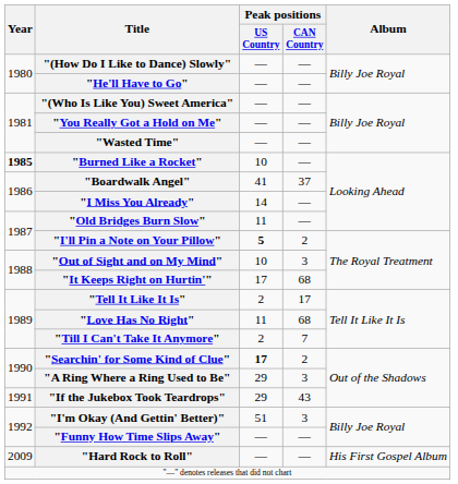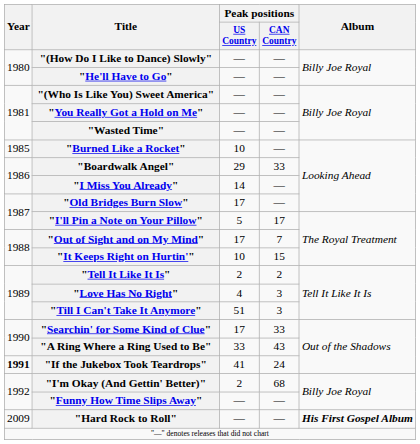"Burned Like a Rocket" | Year: bold -> normal
"Boardwalk Angel" | Peak positions / US Country: 41 -> 29
"Boardwalk Angel" | Peak positions / CAN Country: 37 -> 33
"Old Bridges Burn Slow" | Peak positions / US Country: 11 -> 17
"I'll Pin a Note on Your Pillow" | Peak positions / US Country: bold -> normal
"I'll Pin a Note on Your Pillow" | Peak positions / CAN Country: 2 -> 17
"Out of Sight and on My Mind" | Peak positions / US Country: 10 -> 17
"Out of Sight and on My Mind" | Peak positions / CAN Country: 3 -> 7
"It Keeps Right on Hurtin'" | Peak positions / US Country: 17 -> 10
"It Keeps Right on Hurtin'" | Peak positions / CAN Country: 68 -> 15
"Tell It Like It Is" | Peak positions / CAN Country: 17 -> 2
"Love Has No Right" | Peak positions / US Country: 11 -> 4
"Love Has No Right" | Peak positions / CAN Country: 68 -> 3
"Till I Can't Take It Anymore" | Peak positions / US Country: 2 -> 51
"Till I Can't Take It Anymore" | Peak positions / CAN Country: 7 -> 3
"Searchin' for Some Kind of Clue" | Peak positions / US Country: bold -> normal
"Searchin' for Some Kind of Clue" | Peak positions / CAN Country: 2 -> 33
"A Ring Where a Ring Used to Be" | Peak positions / US Country: 29 -> 33
"A Ring Where a Ring Used to Be" | Peak positions / CAN Country: 3 -> 43
"If the Jukebox Took Teardrops" | Year: normal -> bold
"If the Jukebox Took Teardrops" | Peak positions / US Country: 29 -> 41
"If the Jukebox Took Teardrops" | Peak positions / CAN Country: 43 -> 24
"I'm Okay (And Gettin' Better)" | Peak positions / US Country: 51 -> 2
"I'm Okay (And Gettin' Better)" | Peak positions / CAN Country: 3 -> 68
"Hard Rock to Roll" | Album: normal -> bold
